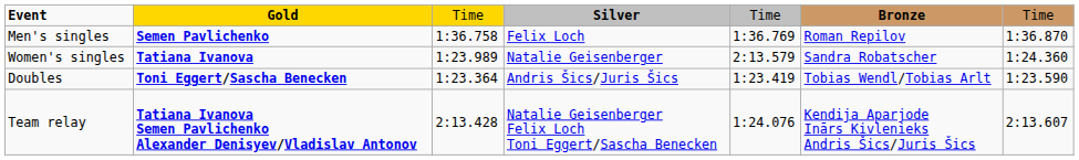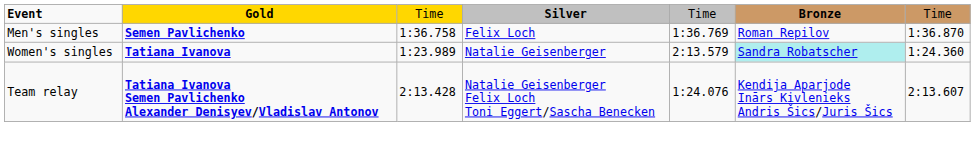Women's singles | column 6: no background -> paleturquoise background
- row: Doubles | Toni Eggert/Sascha Benecken | 1:23.364 | Andris Šics/Juris Šics | 1:23.419 | Tobias Wendl/Tobias Arlt | 1:23.590
